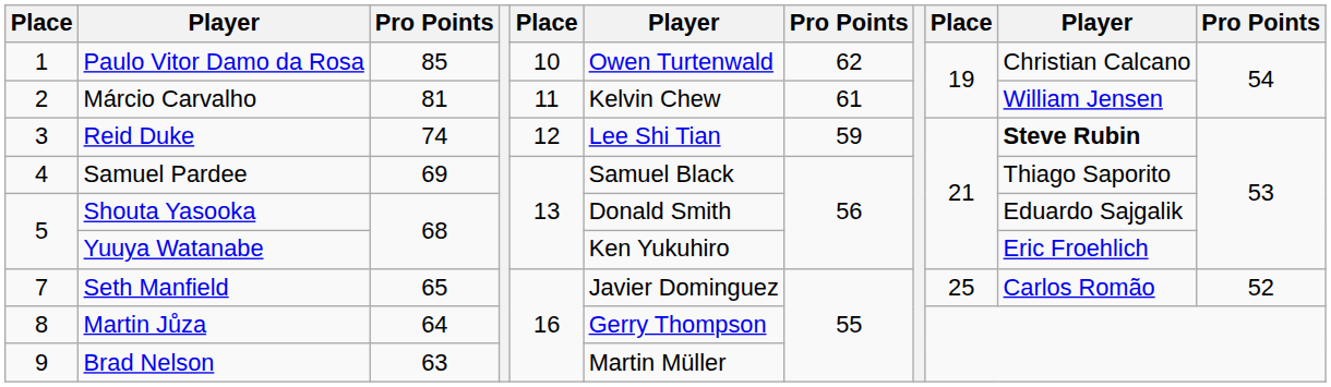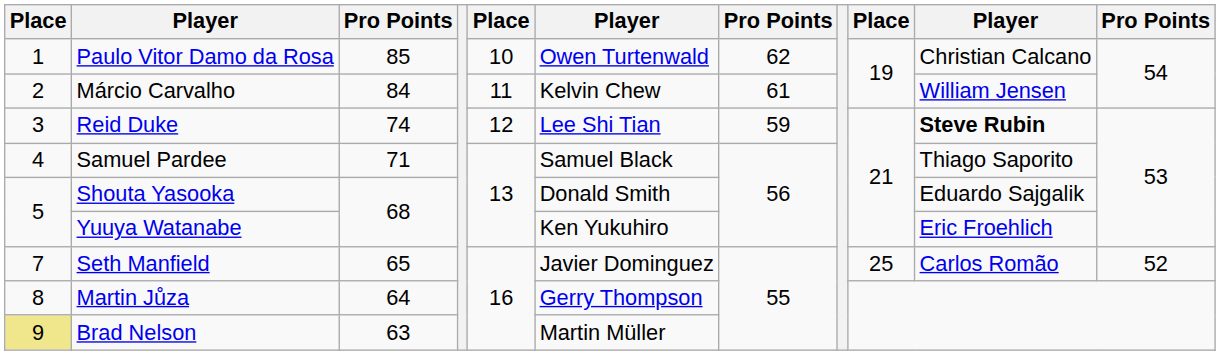Márcio Carvalho | column 3: 81 -> 84
Samuel Pardee | column 3: 69 -> 71
Brad Nelson | column 1: no background -> khaki background
